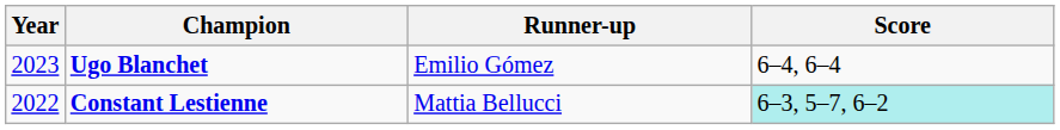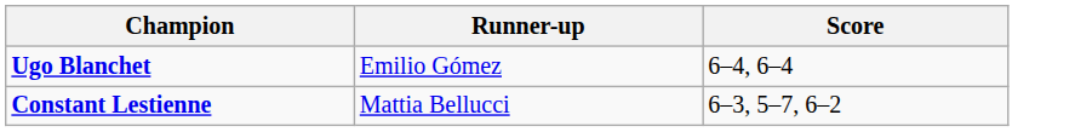- column: Year | 2023 | 2022
Constant Lestienne | Score: paleturquoise background -> no background
